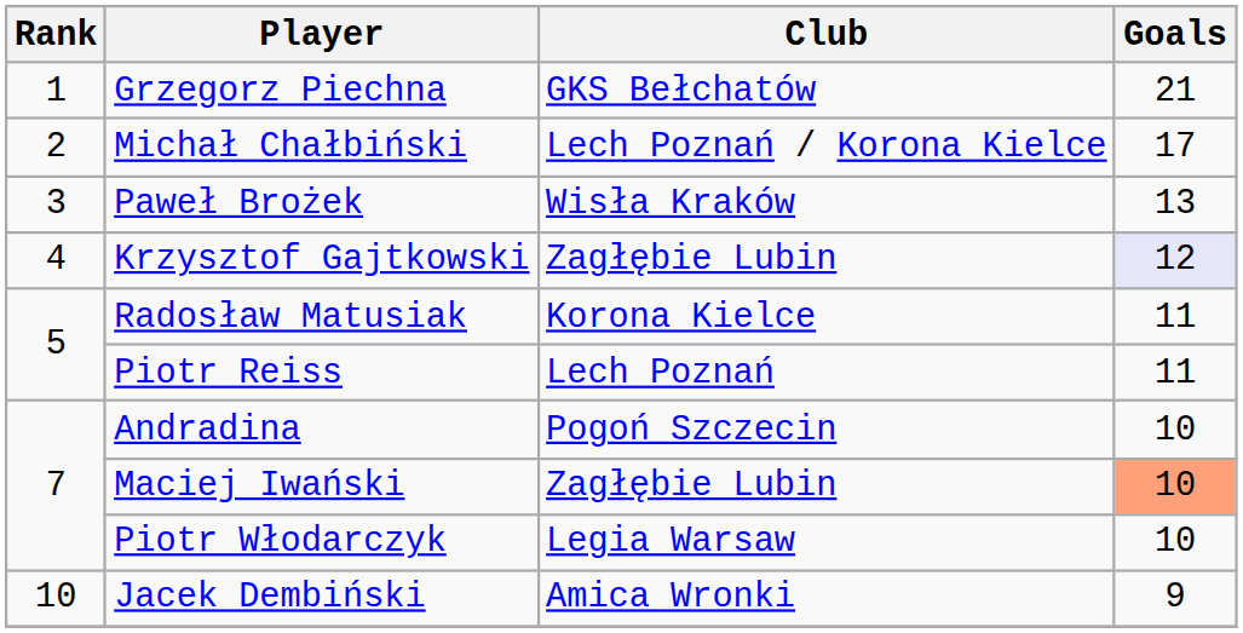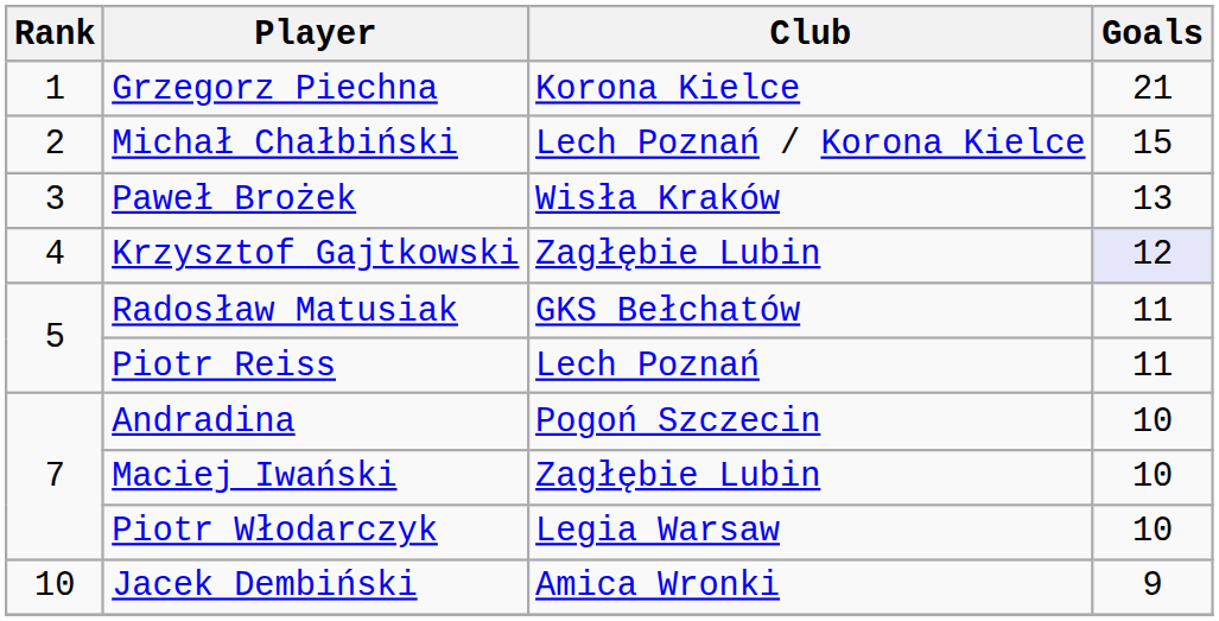Grzegorz Piechna | Club: GKS Bełchatów -> Korona Kielce
Michał Chałbiński | Goals: 17 -> 15
Radosław Matusiak | Club: Korona Kielce -> GKS Bełchatów
Maciej Iwański | Goals: lightsalmon background -> no background
